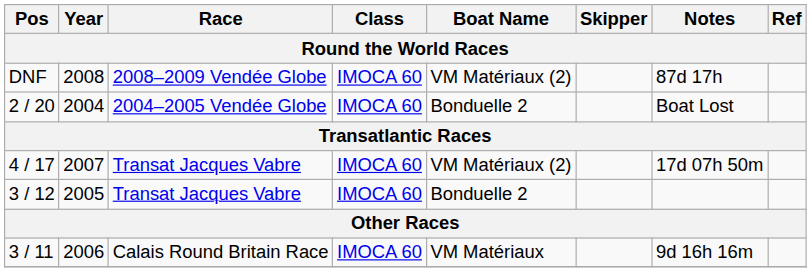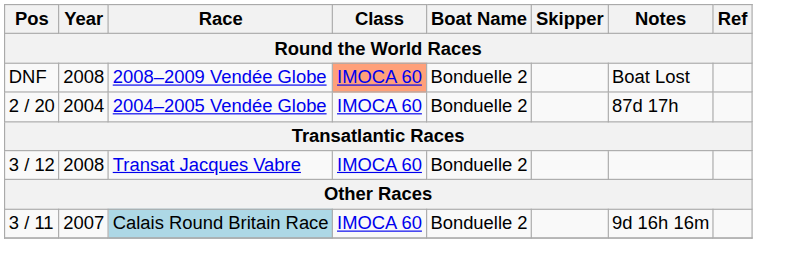DNF | Class: no background -> lightsalmon background
DNF | Boat Name: VM Matériaux (2) -> Bonduelle 2
DNF | Notes: 87d 17h -> Boat Lost
2 / 20 | Notes: Boat Lost -> 87d 17h
- row: 4 / 17 | 2007 | Transat Jacques Vabre | IMOCA 60 | VM Matériaux (2) | 17d 07h 50m
3 / 12 | Year: 2005 -> 2008
3 / 11 | Year: 2006 -> 2007
3 / 11 | Race: no background -> lightblue background
3 / 11 | Boat Name: VM Matériaux -> Bonduelle 2
